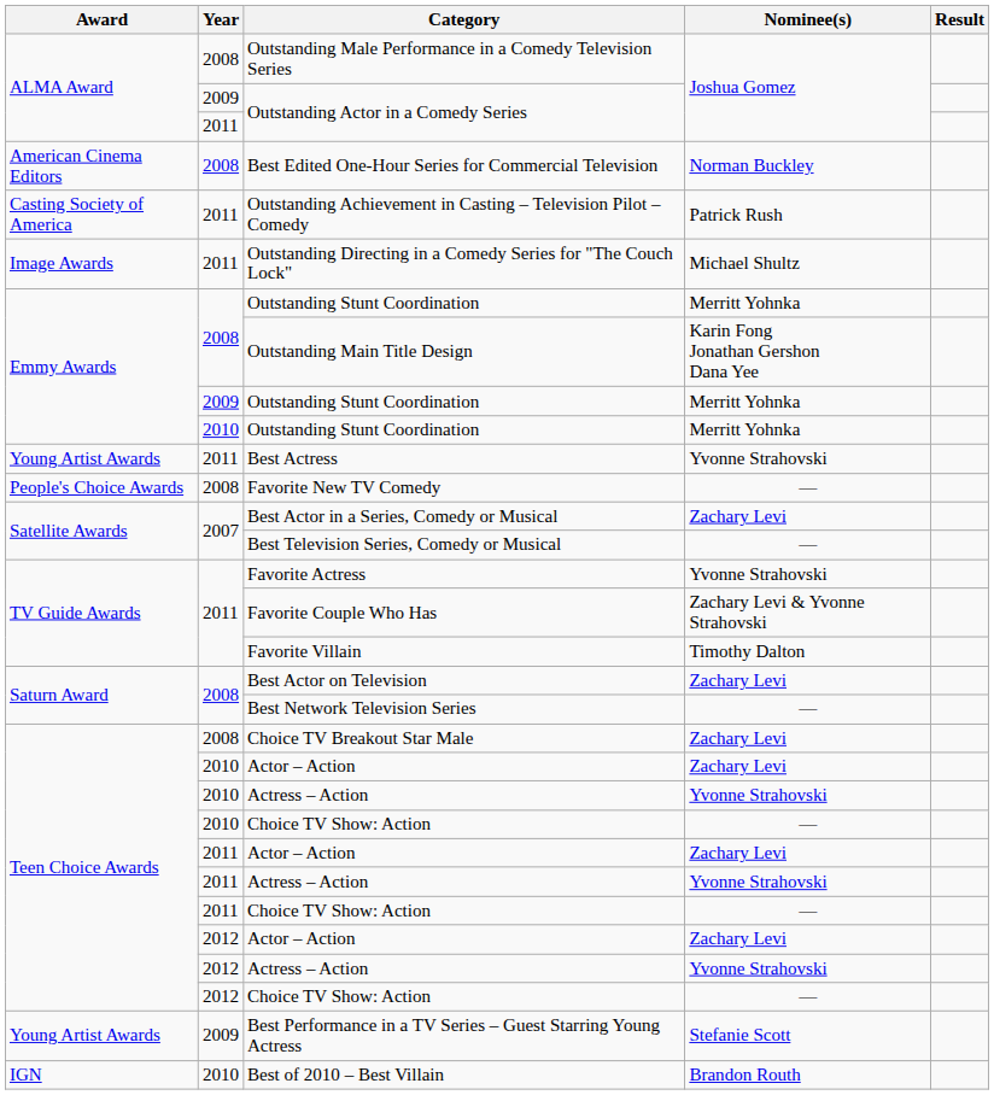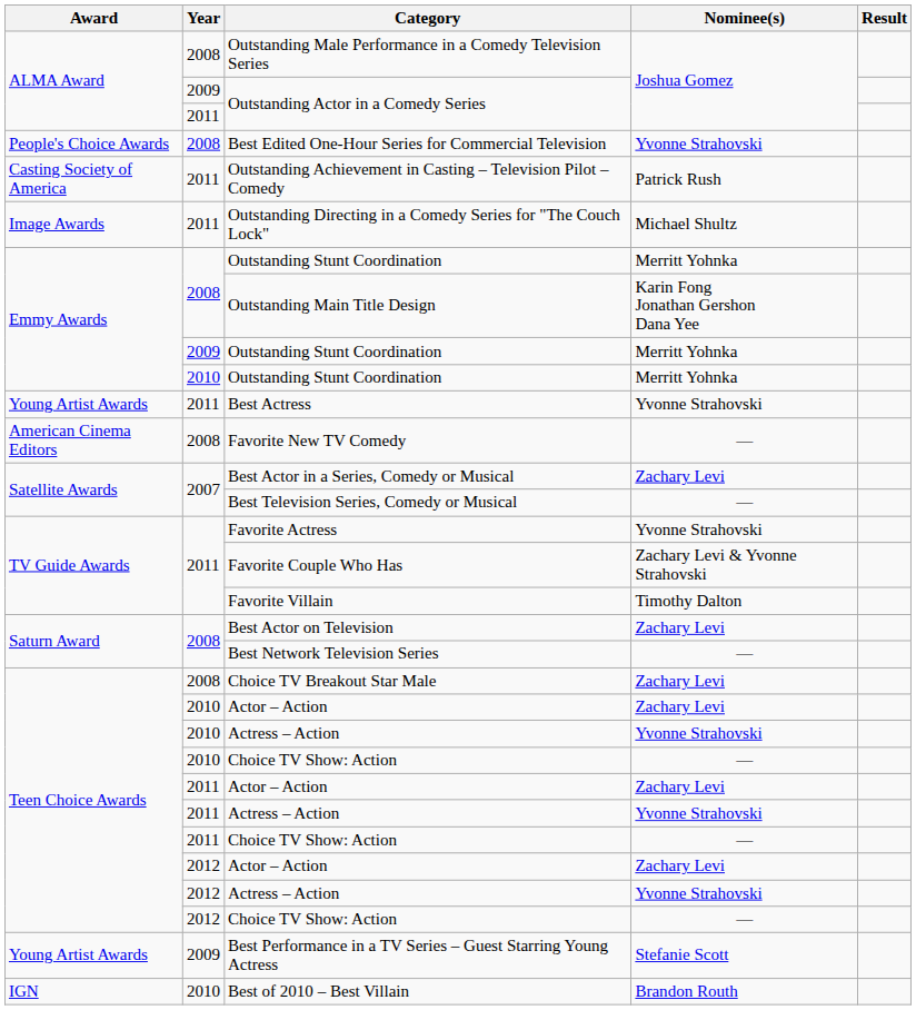Best Edited One-Hour Series for Commercial Television | Award: American Cinema Editors -> People's Choice Awards
Best Edited One-Hour Series for Commercial Television | Nominee(s): Norman Buckley -> Yvonne Strahovski
Favorite New TV Comedy | Award: People's Choice Awards -> American Cinema Editors
